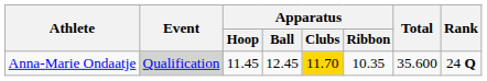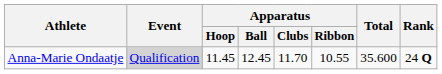Anna-Marie Ondaatje | Apparatus / Clubs: gold background -> no background
Anna-Marie Ondaatje | Apparatus / Ribbon: 10.35 -> 10.55
